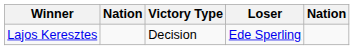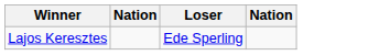- column: Victory Type | Decision
